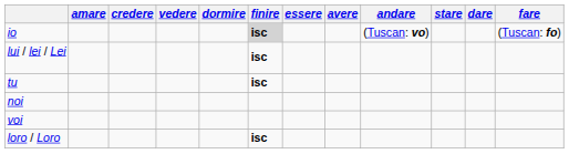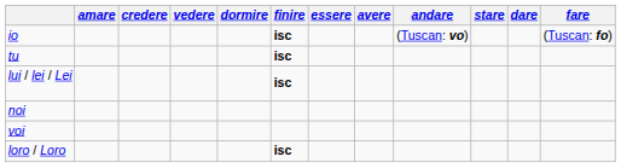io | finire: lightgrey background -> no background
rows swapped: tu <-> lui / lei / Lei
